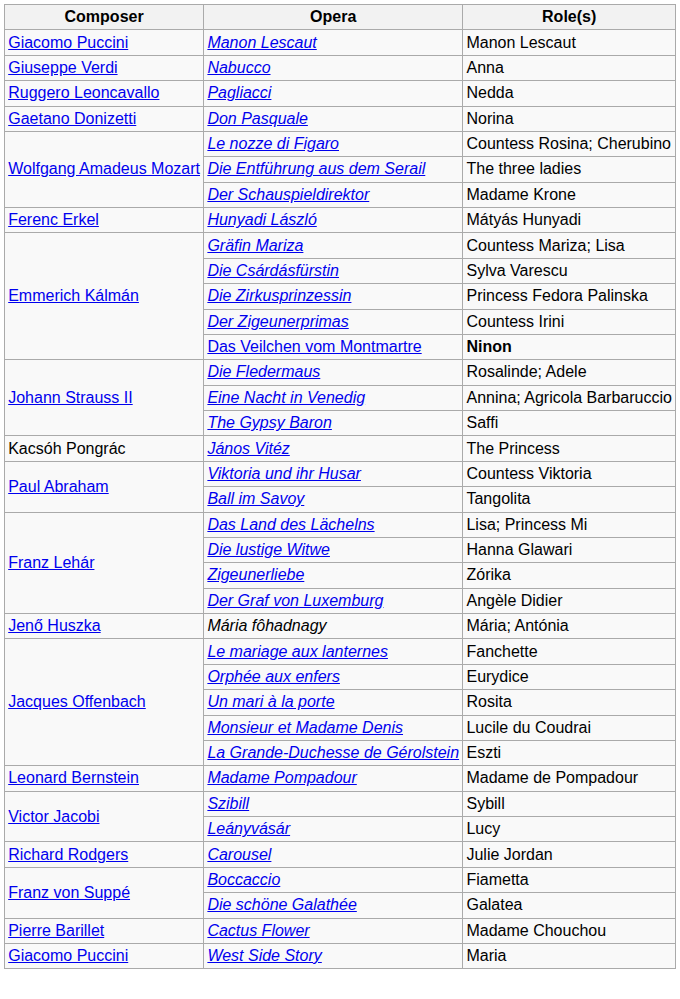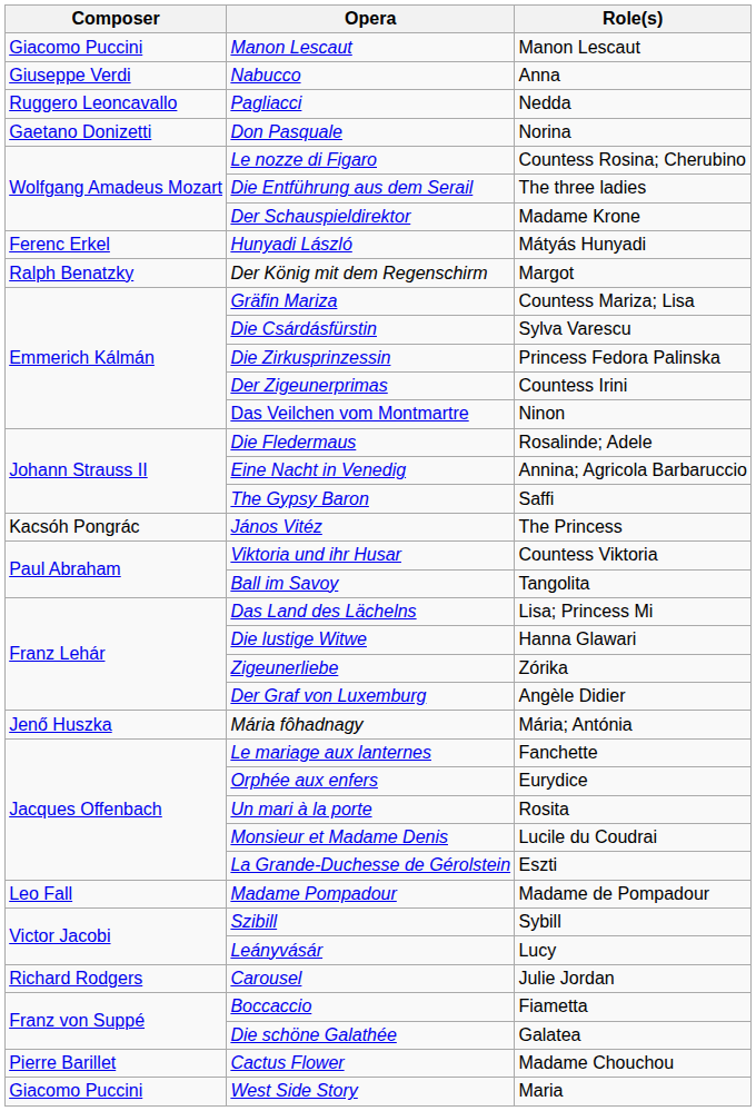+ row: Ralph Benatzky | Der König mit dem Regenschirm | Margot
Das Veilchen vom Montmartre | Role(s): bold -> normal
Madame Pompadour | Composer: Leonard Bernstein -> Leo Fall
